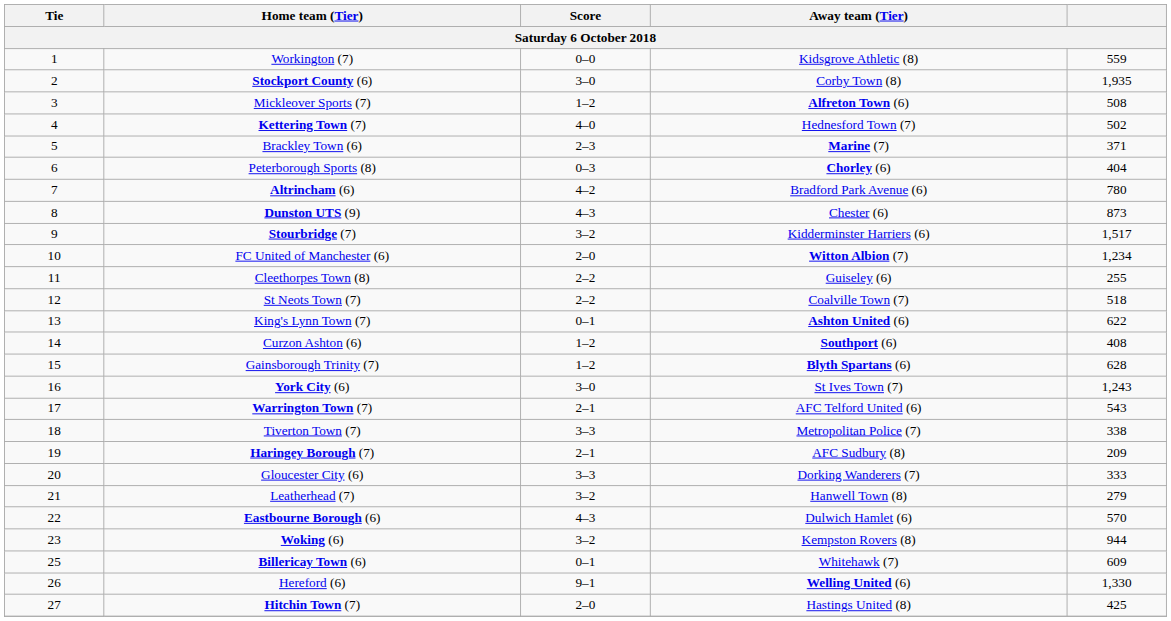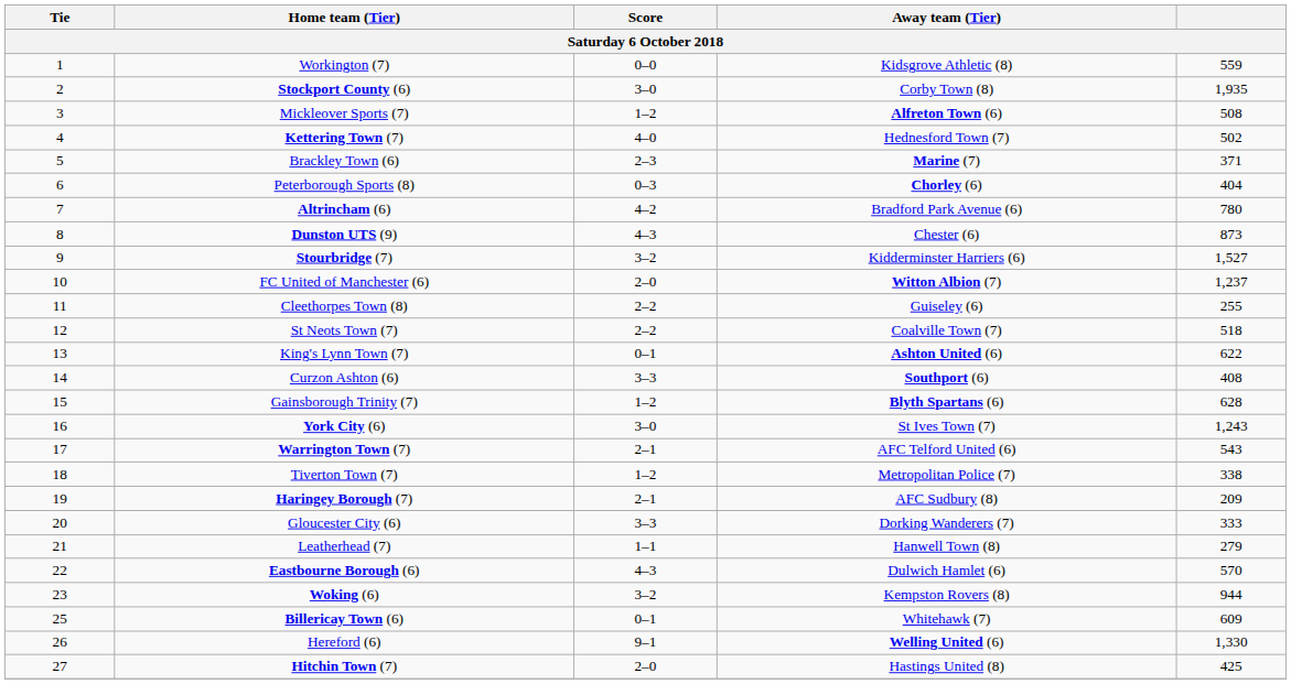Stourbridge (7) | column 5: 1,517 -> 1,527
FC United of Manchester (6) | column 5: 1,234 -> 1,237
Curzon Ashton (6) | Score: 1–2 -> 3–3
Tiverton Town (7) | Score: 3–3 -> 1–2
Leatherhead (7) | Score: 3–2 -> 1–1
